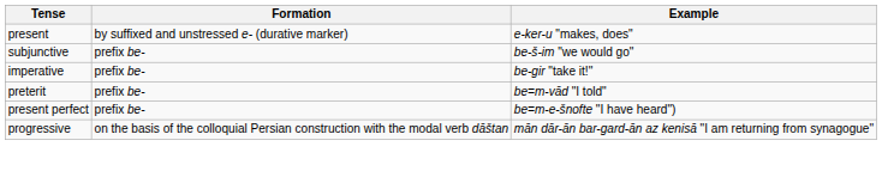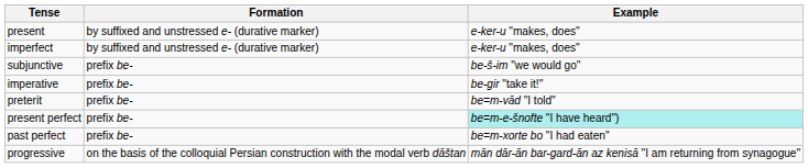+ row: imperfect | by suffixed and unstressed e- (durative marker) | e-ker-u "makes, does"
present perfect | Example: no background -> paleturquoise background
+ row: past perfect | prefix be- | be=m-xorte bo "I had eaten"
